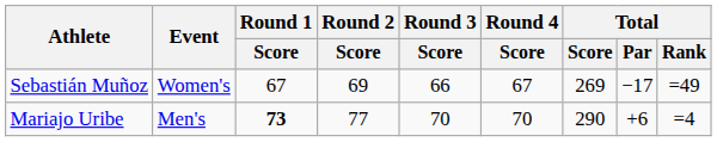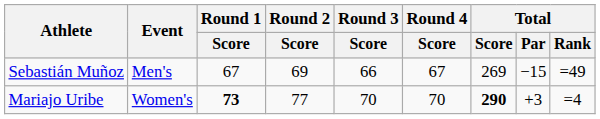Sebastián Muñoz | Event: Women's -> Men's
Sebastián Muñoz | Total / Par: −17 -> −15
Mariajo Uribe | Event: Men's -> Women's
Mariajo Uribe | Total / Score: normal -> bold
Mariajo Uribe | Total / Par: +6 -> +3
